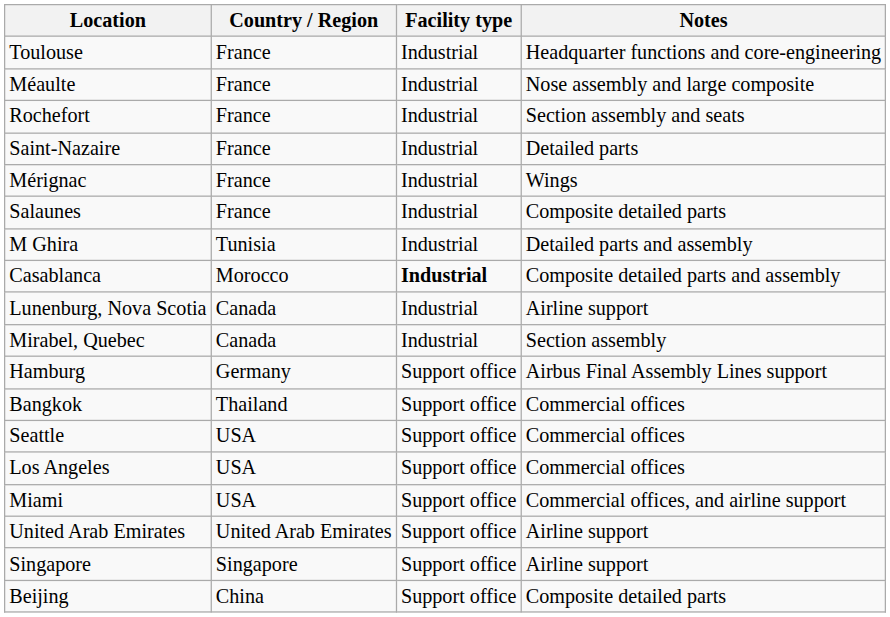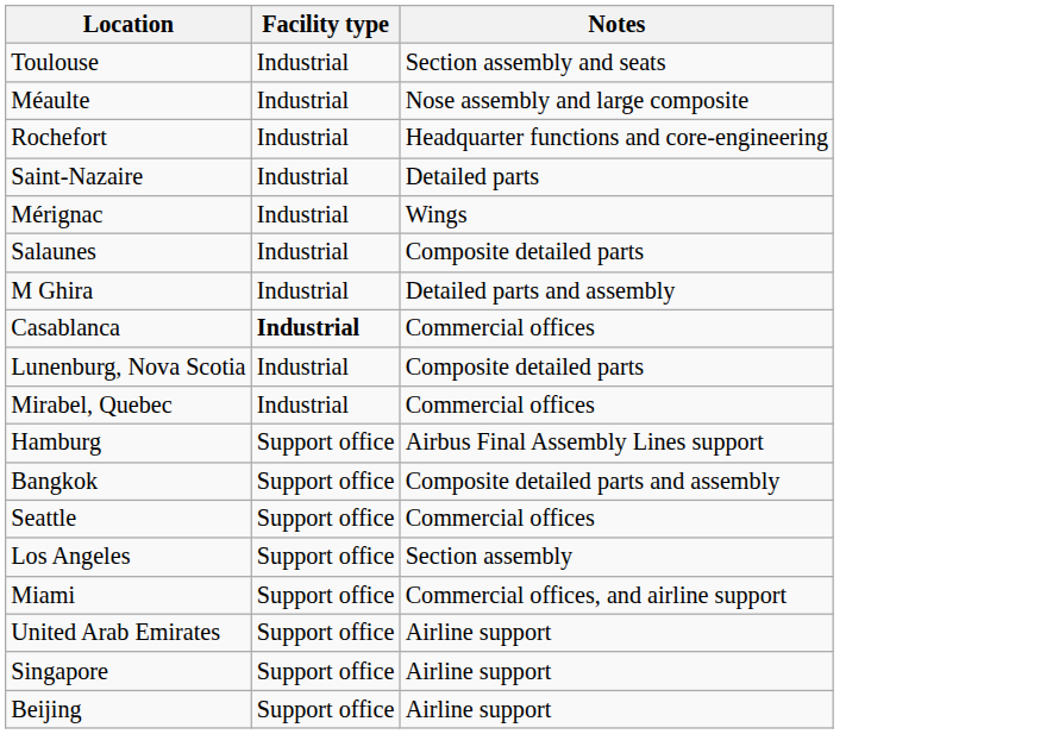- column: Country / Region | France | France | France | France | France | France | Tunisia | Morocco | Canada | Canada | Germany | Thailand | USA | USA | USA | United Arab Emirates | Singapore | China
Toulouse | Notes: Headquarter functions and core-engineering -> Section assembly and seats
Rochefort | Notes: Section assembly and seats -> Headquarter functions and core-engineering
Casablanca | Notes: Composite detailed parts and assembly -> Commercial offices
Lunenburg, Nova Scotia | Notes: Airline support -> Composite detailed parts
Mirabel, Quebec | Notes: Section assembly -> Commercial offices
Bangkok | Notes: Commercial offices -> Composite detailed parts and assembly
Los Angeles | Notes: Commercial offices -> Section assembly
Beijing | Notes: Composite detailed parts -> Airline support
